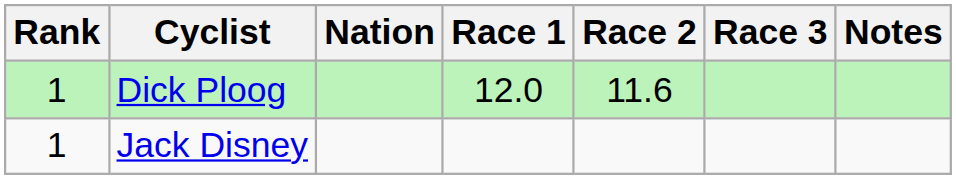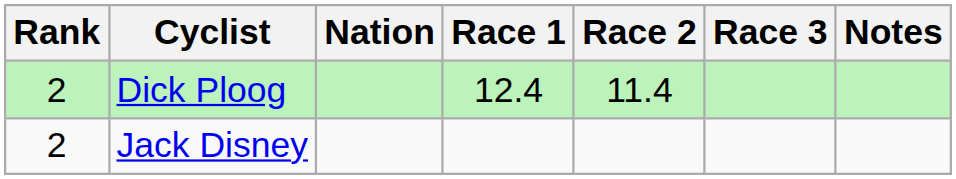Dick Ploog | Rank: 1 -> 2
Dick Ploog | Race 1: 12.0 -> 12.4
Dick Ploog | Race 2: 11.6 -> 11.4
Jack Disney | Rank: 1 -> 2
